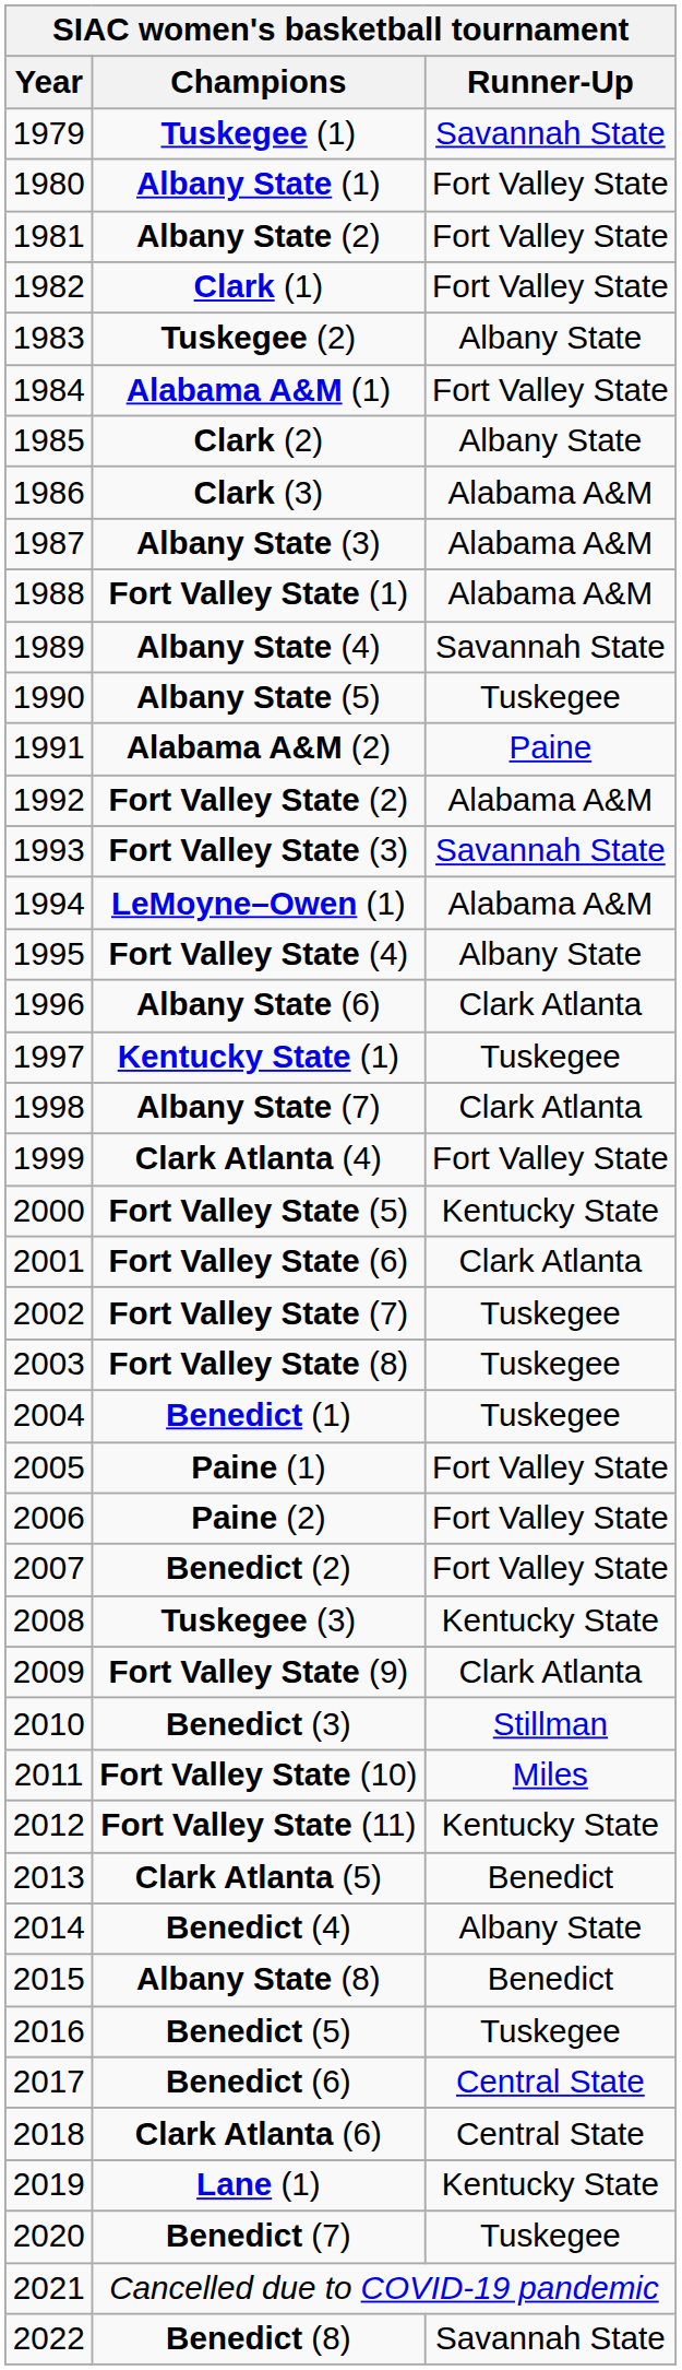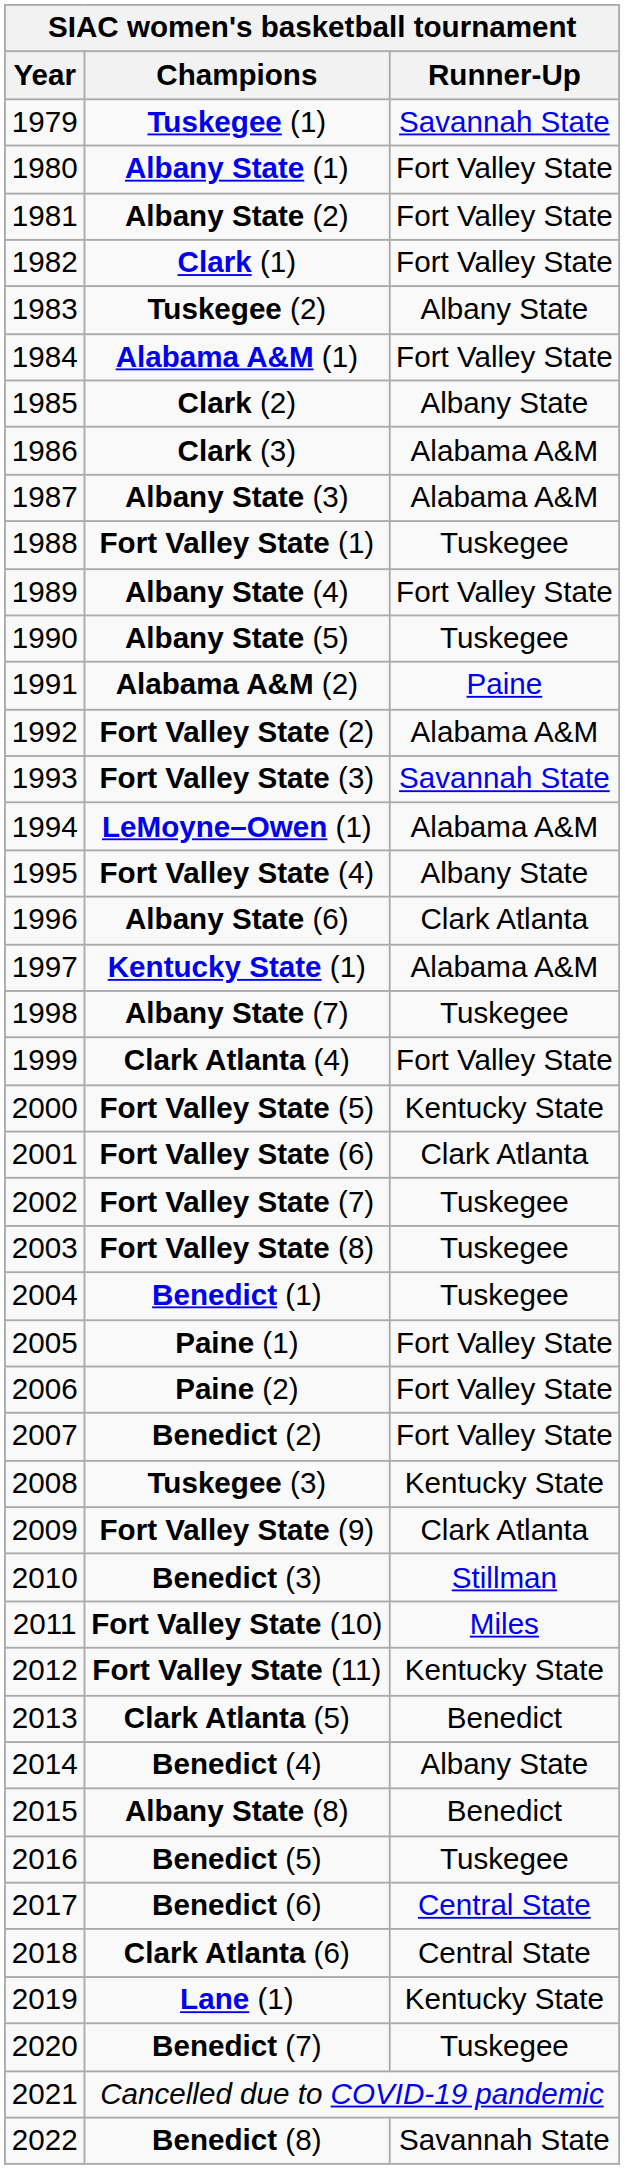Fort Valley State (1) | Runner-Up: Alabama A&M -> Tuskegee
Albany State (4) | Runner-Up: Savannah State -> Fort Valley State
Kentucky State (1) | Runner-Up: Tuskegee -> Alabama A&M
Albany State (7) | Runner-Up: Clark Atlanta -> Tuskegee
